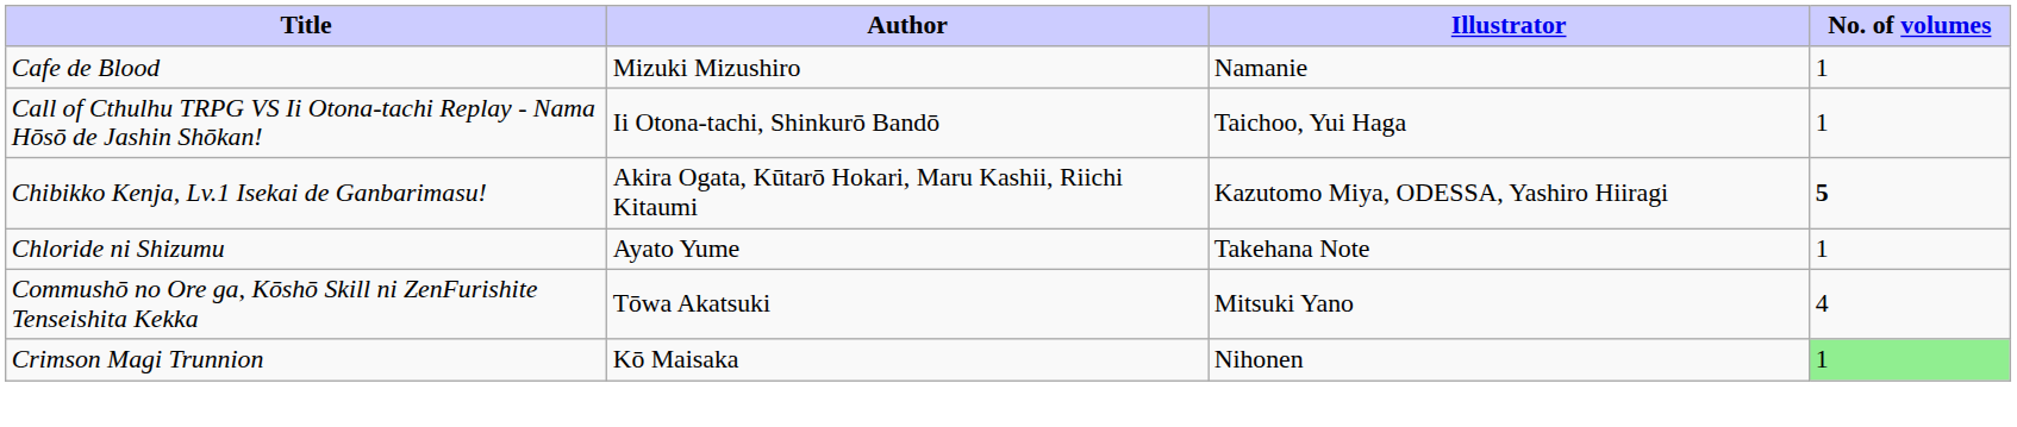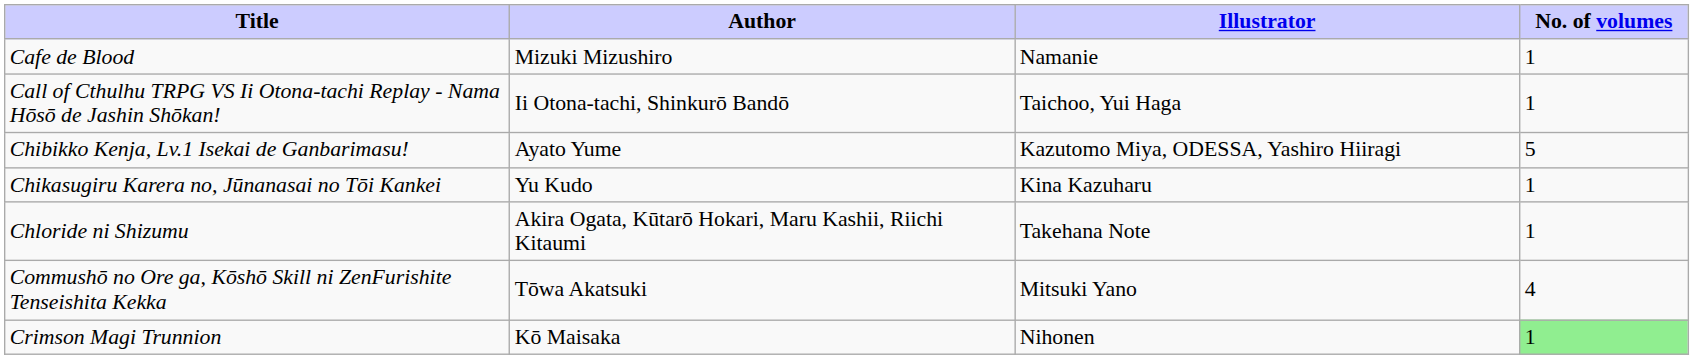Chibikko Kenja, Lv.1 Isekai de Ganbarimasu! | Author: Akira Ogata, Kūtarō Hokari, Maru Kashii, Riichi Kitaumi -> Ayato Yume
Chibikko Kenja, Lv.1 Isekai de Ganbarimasu! | No. of volumes: bold -> normal
+ row: Chikasugiru Karera no, Jūnanasai no Tōi Kankei | Yu Kudo | Kina Kazuharu | 1
Chloride ni Shizumu | Author: Ayato Yume -> Akira Ogata, Kūtarō Hokari, Maru Kashii, Riichi Kitaumi
